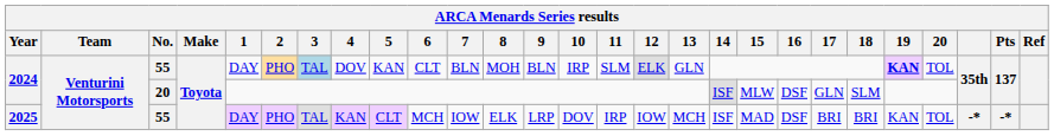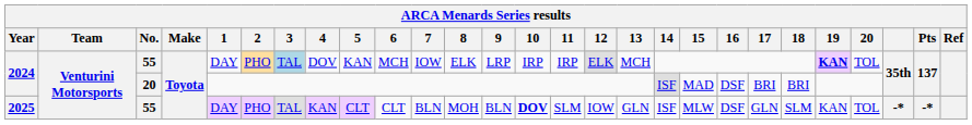2024 / 55 | 6: CLT -> MCH
2024 / 55 | 7: BLN -> IOW
2024 / 55 | 8: MOH -> ELK
2024 / 55 | 9: BLN -> LRP
2024 / 55 | 11: SLM -> IRP
2024 / 55 | 13: GLN -> MCH
2024 / 20 | 15: MLW -> MAD
2024 / 20 | 17: GLN -> BRI
2024 / 20 | 18: SLM -> BRI
2025 | 6: MCH -> CLT
2025 | 7: IOW -> BLN
2025 | 8: ELK -> MOH
2025 | 9: LRP -> BLN
2025 | 10: normal -> bold
2025 | 11: IRP -> SLM
2025 | 13: MCH -> GLN
2025 | 15: MAD -> MLW
2025 | 17: BRI -> GLN
2025 | 18: BRI -> SLM
